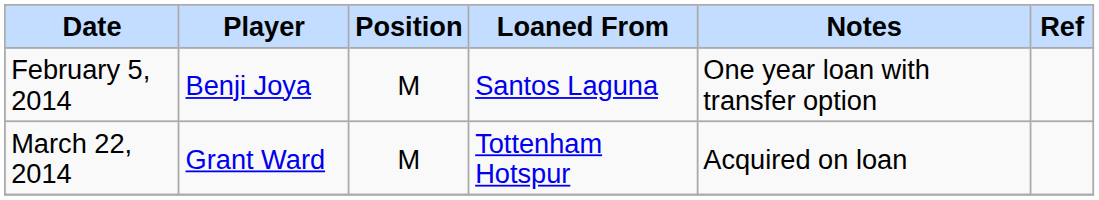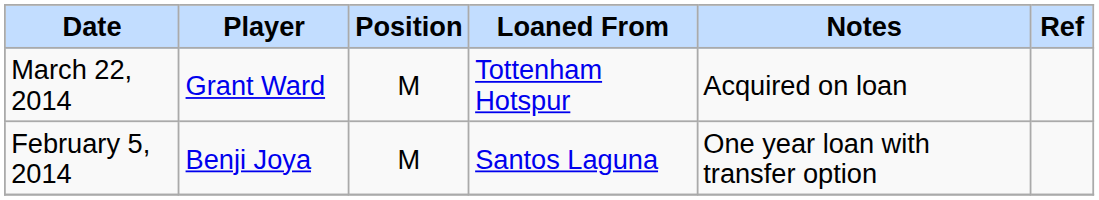rows swapped: February 5, 2014 <-> March 22, 2014
